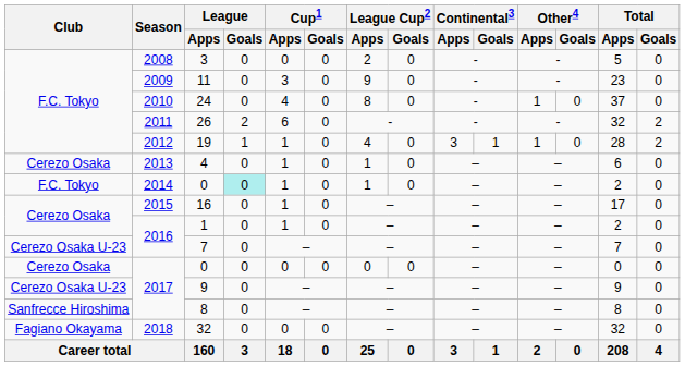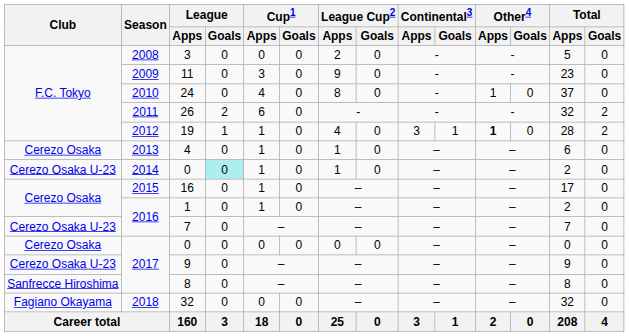19 | Other4 / Apps: normal -> bold
2014 / 0 | Club: F.C. Tokyo -> Cerezo Osaka U-23
